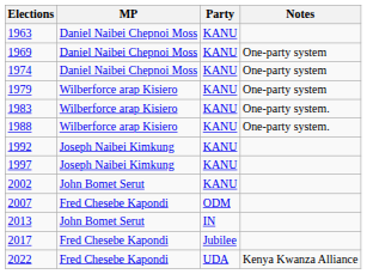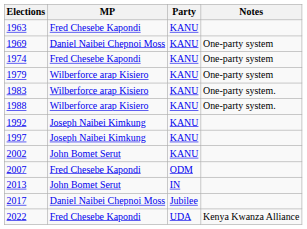1963 | MP: Daniel Naibei Chepnoi Moss -> Fred Chesebe Kapondi
1974 | MP: Daniel Naibei Chepnoi Moss -> Fred Chesebe Kapondi
2017 | MP: Fred Chesebe Kapondi -> Daniel Naibei Chepnoi Moss
